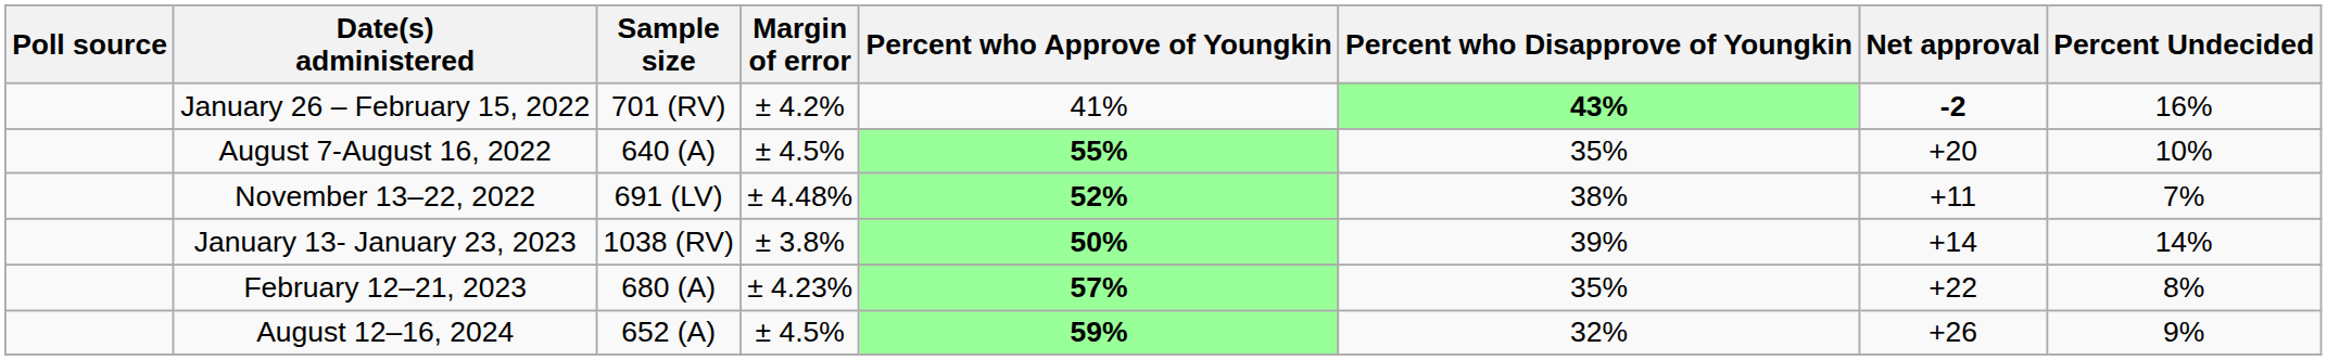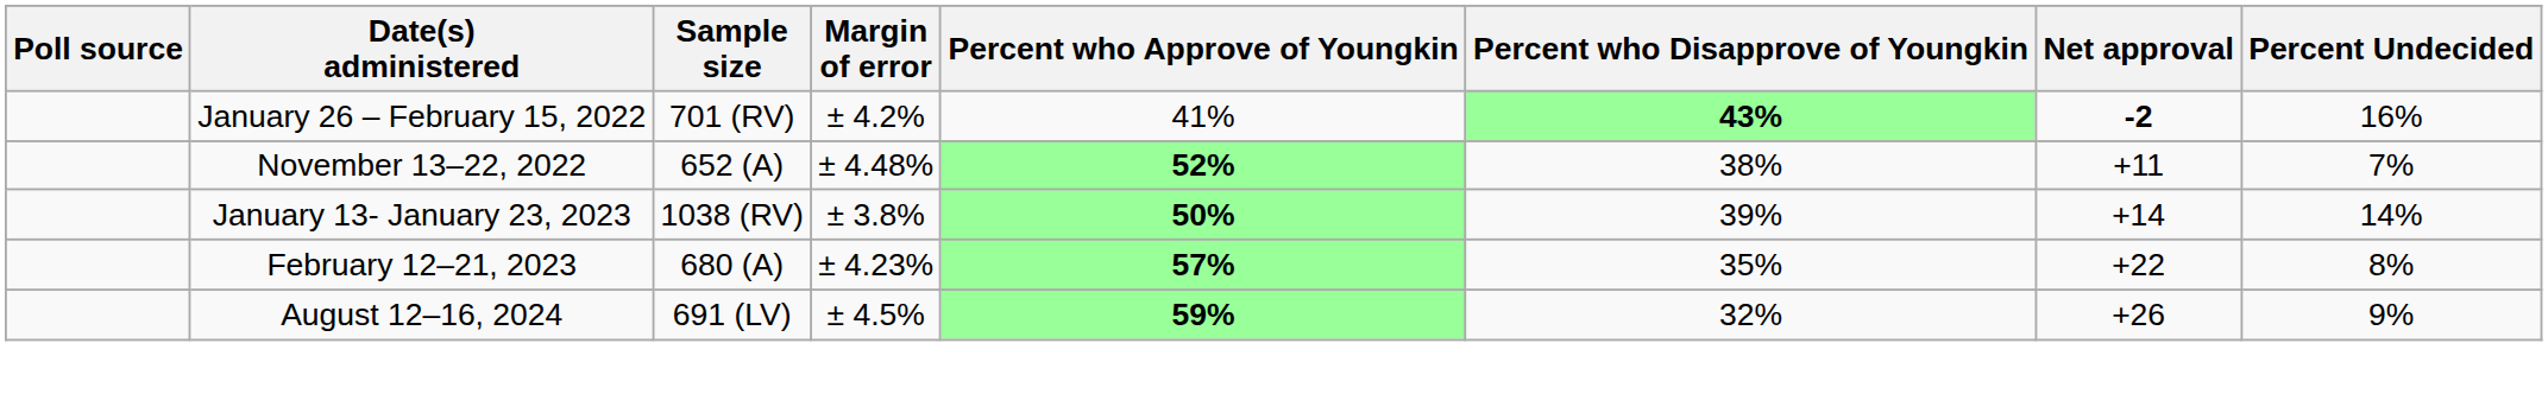- row: August 7-August 16, 2022 | 640 (A) | ± 4.5% | 55% | 35% | +20 | 10%
November 13–22, 2022 | Sample size: 691 (LV) -> 652 (A)
August 12–16, 2024 | Sample size: 652 (A) -> 691 (LV)
